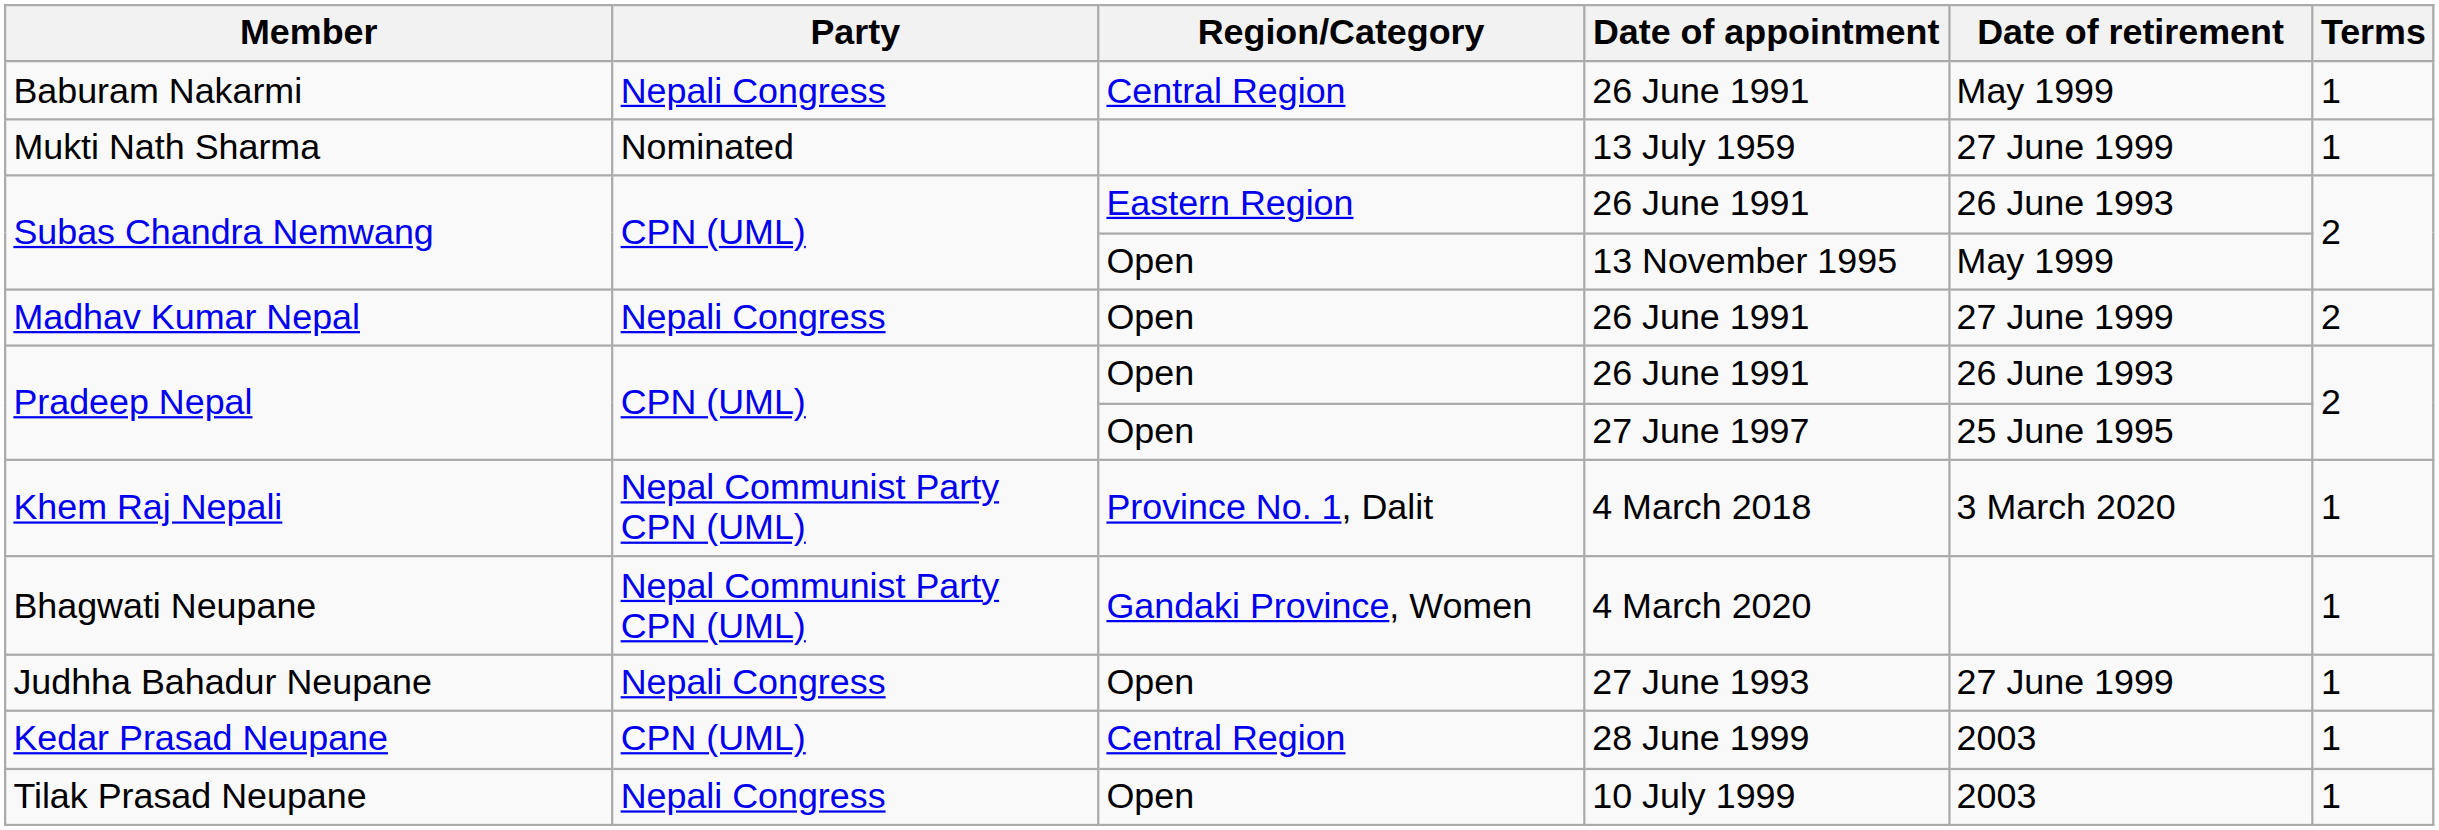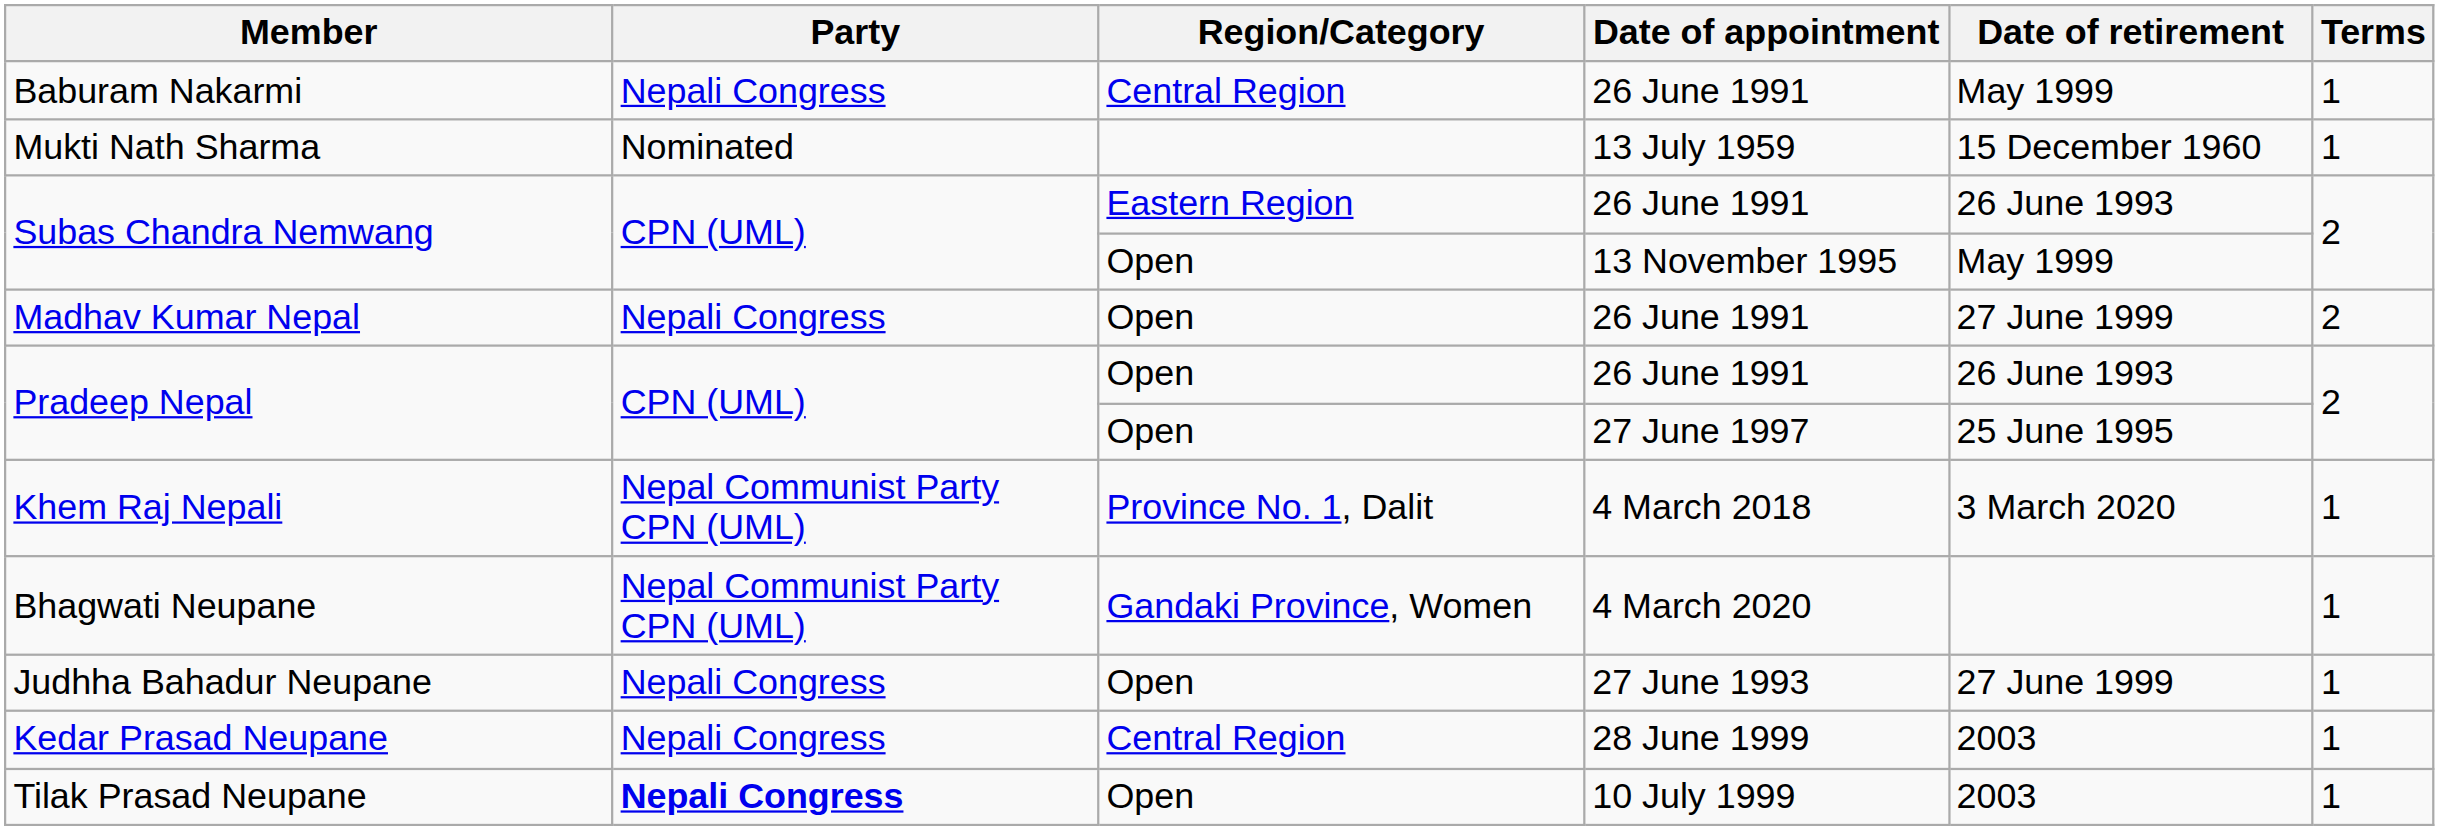Mukti Nath Sharma | Date of retirement: 27 June 1999 -> 15 December 1960
Kedar Prasad Neupane | Party: CPN (UML) -> Nepali Congress
Tilak Prasad Neupane | Party: normal -> bold
